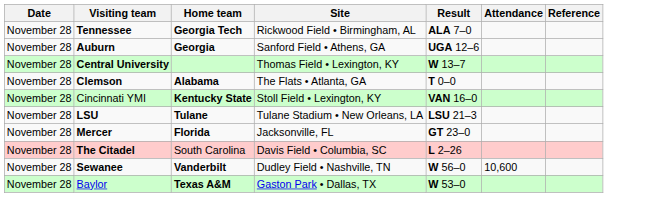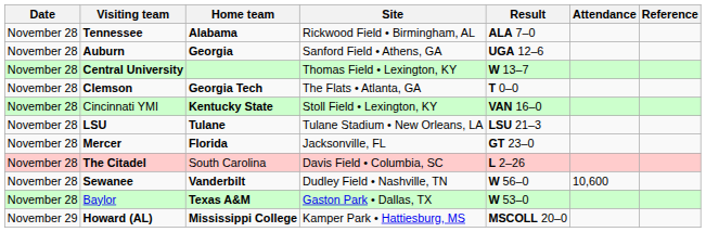Tennessee | Home team: Georgia Tech -> Alabama
Clemson | Home team: Alabama -> Georgia Tech
+ row: November 29 | Howard (AL) | Mississippi College | Kamper Park • Hattiesburg, MS | MSCOLL 20–0
